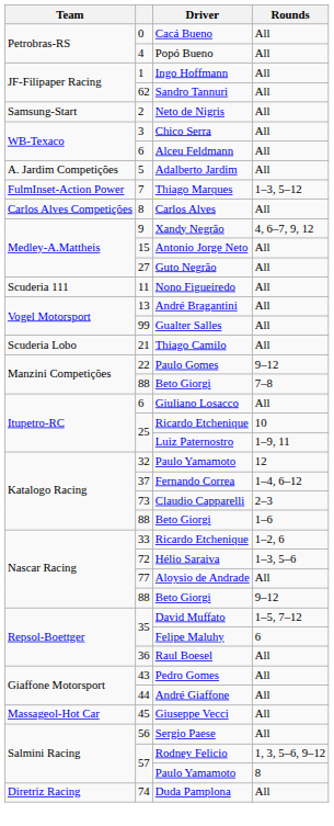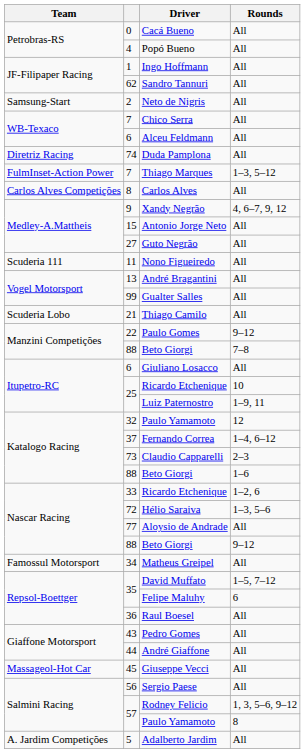Chico Serra | column 2: 3 -> 7
rows swapped: Adalberto Jardim <-> Duda Pamplona
+ row: Famossul Motorsport | 34 | Matheus Greipel | All
